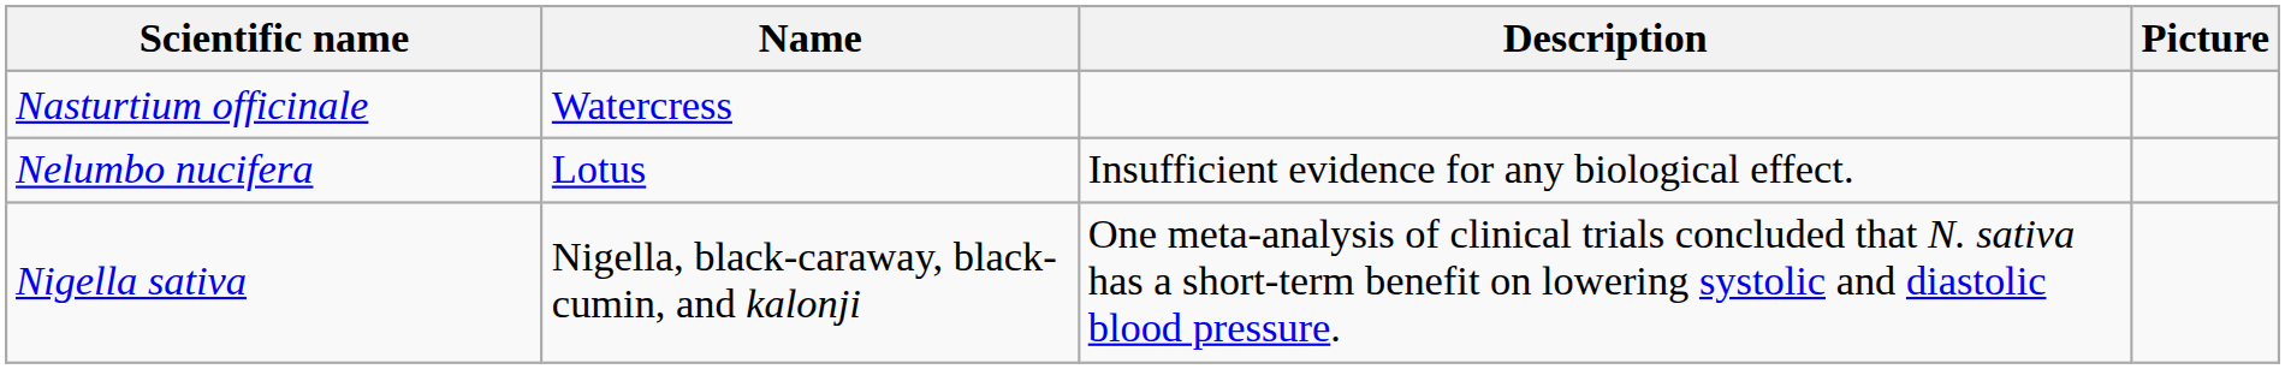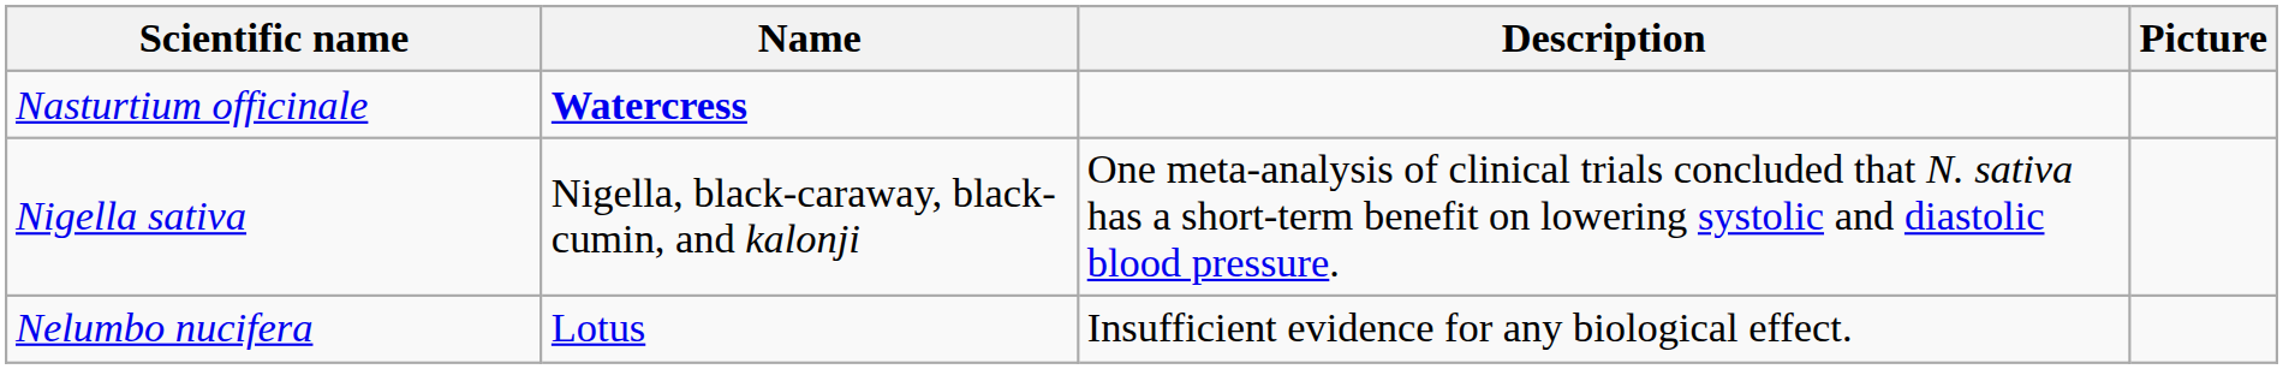Nasturtium officinale | Name: normal -> bold
rows swapped: Nelumbo nucifera <-> Nigella sativa
